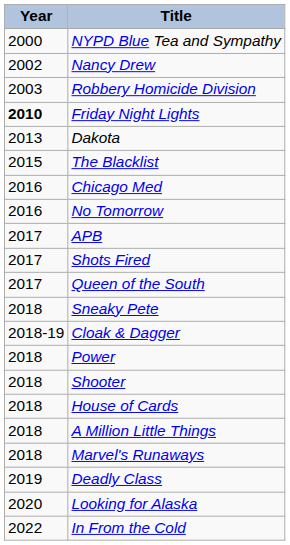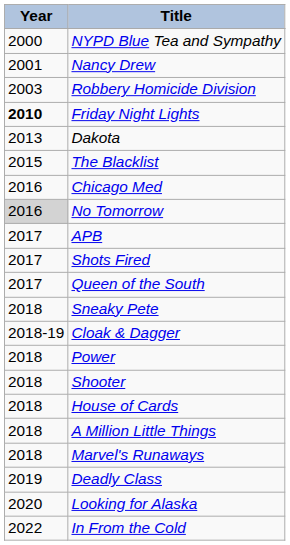Nancy Drew | Year: 2002 -> 2001
No Tomorrow | Year: no background -> lightgrey background
